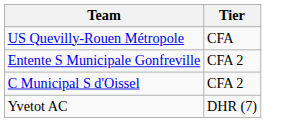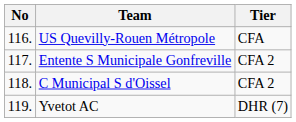+ column: No | 116. | 117. | 118. | 119.
